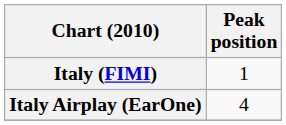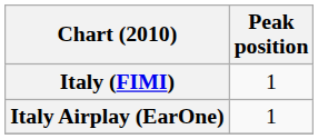Italy Airplay (EarOne) | Peak position: 4 -> 1
